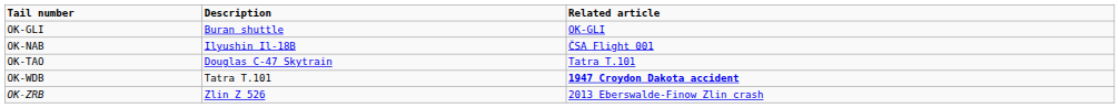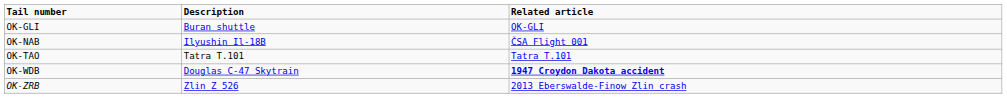OK-TAO | Description: Douglas C-47 Skytrain -> Tatra T.101
OK-WDB | Description: Tatra T.101 -> Douglas C-47 Skytrain
